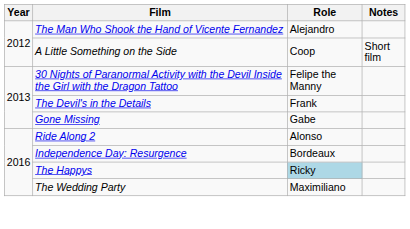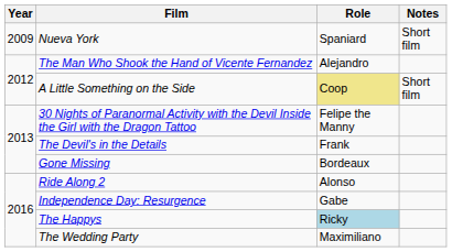+ row: 2009 | Nueva York | Spaniard | Short film
A Little Something on the Side | Role: no background -> khaki background
Gone Missing | Role: Gabe -> Bordeaux
Independence Day: Resurgence | Role: Bordeaux -> Gabe
